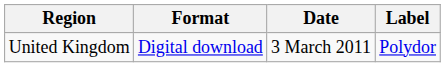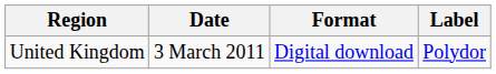columns swapped: Date <-> Format
